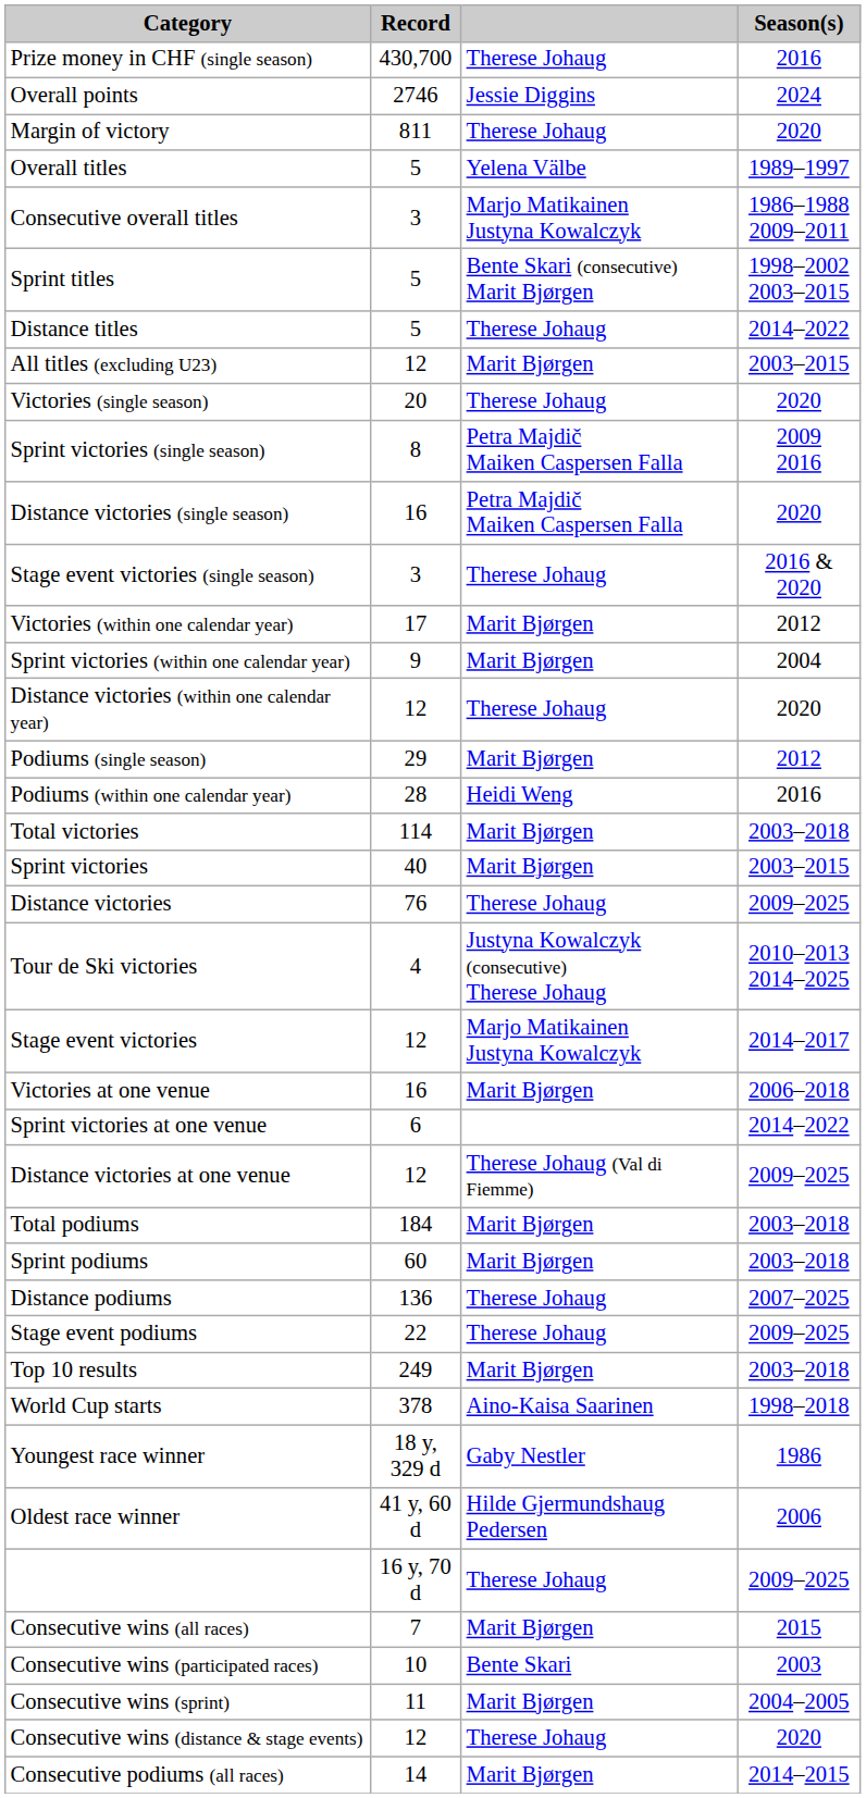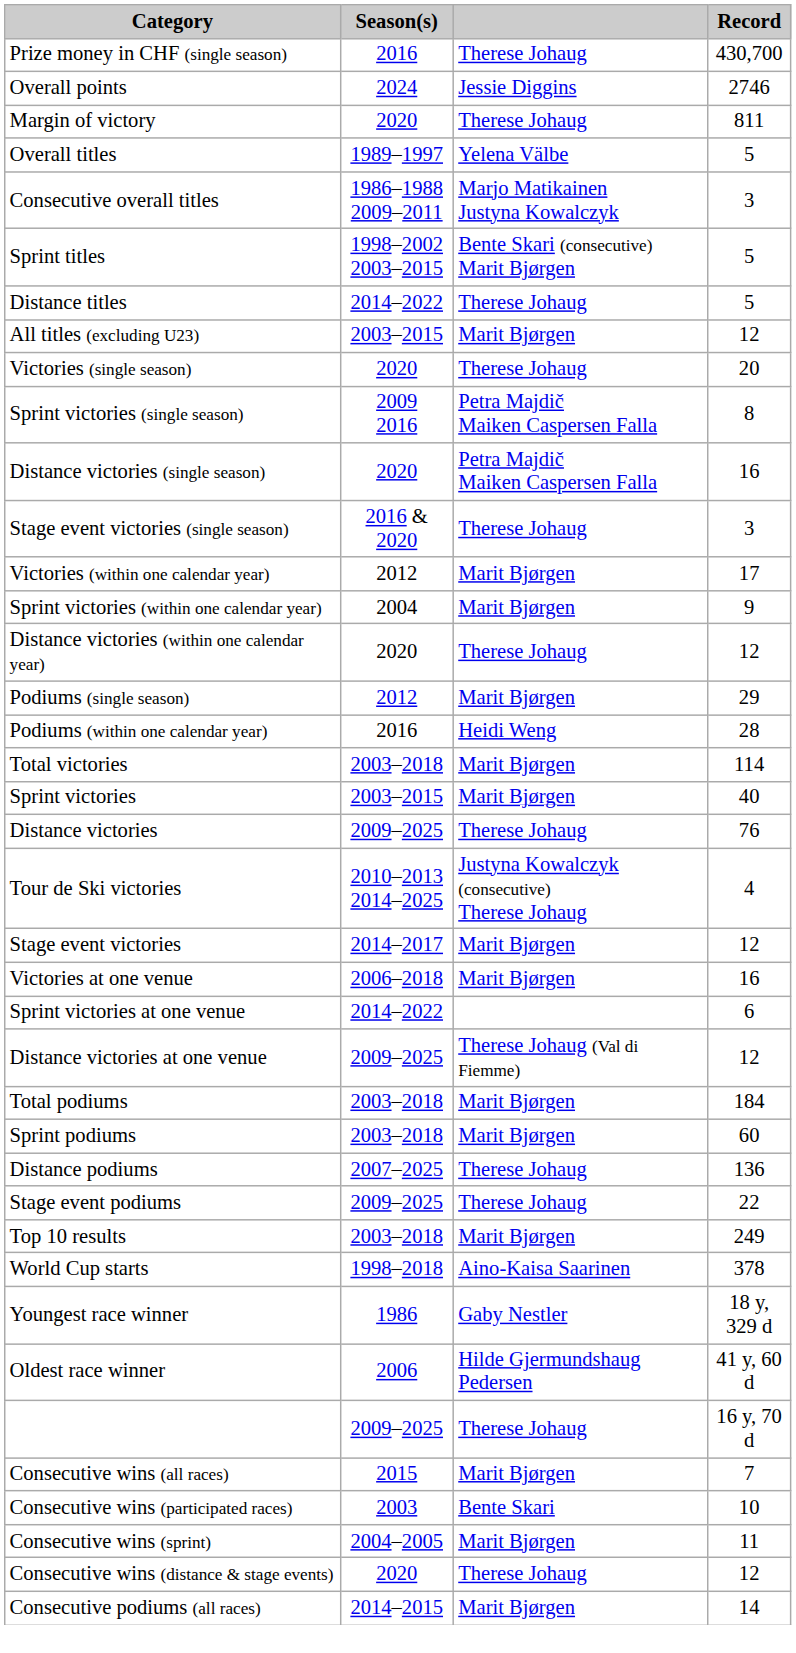columns swapped: Season(s) <-> Record
Stage event victories | column 3: Marjo Matikainen Justyna Kowalczyk -> Marit Bjørgen
